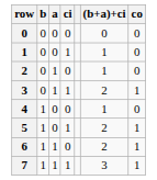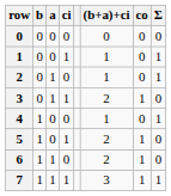+ column: Σ | 0 | 1 | 1 | 0 | 1 | 0 | 0 | 1
